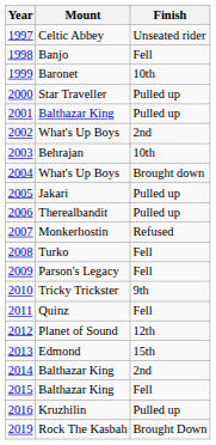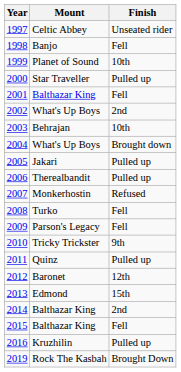1999 | Mount: Baronet -> Planet of Sound
2001 | Finish: Pulled up -> Fell
2011 | Finish: Fell -> Pulled up
2012 | Mount: Planet of Sound -> Baronet
